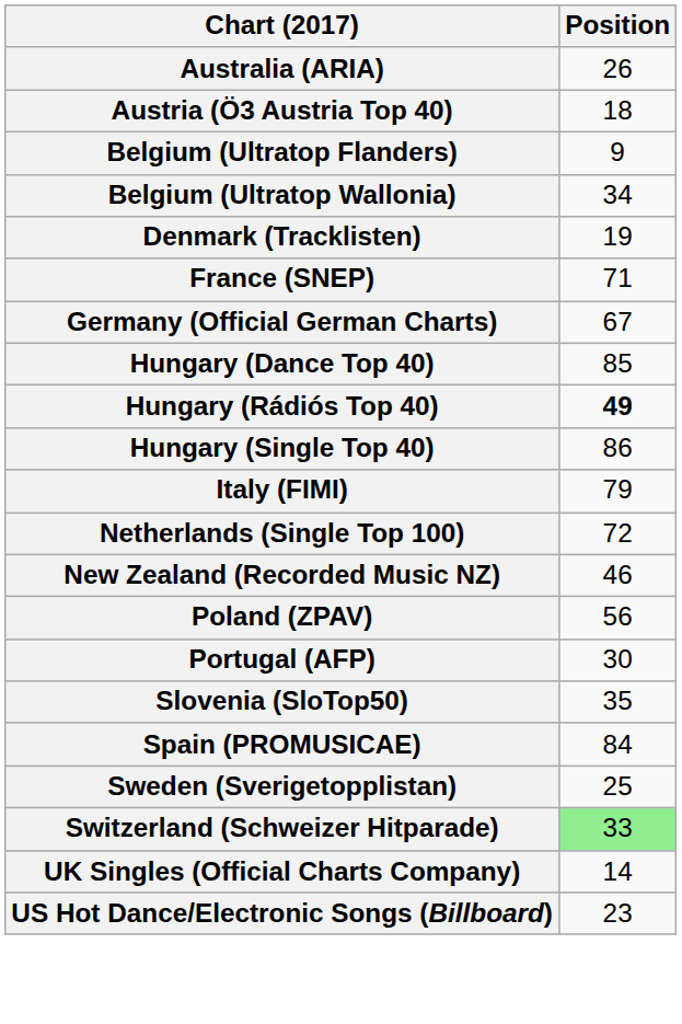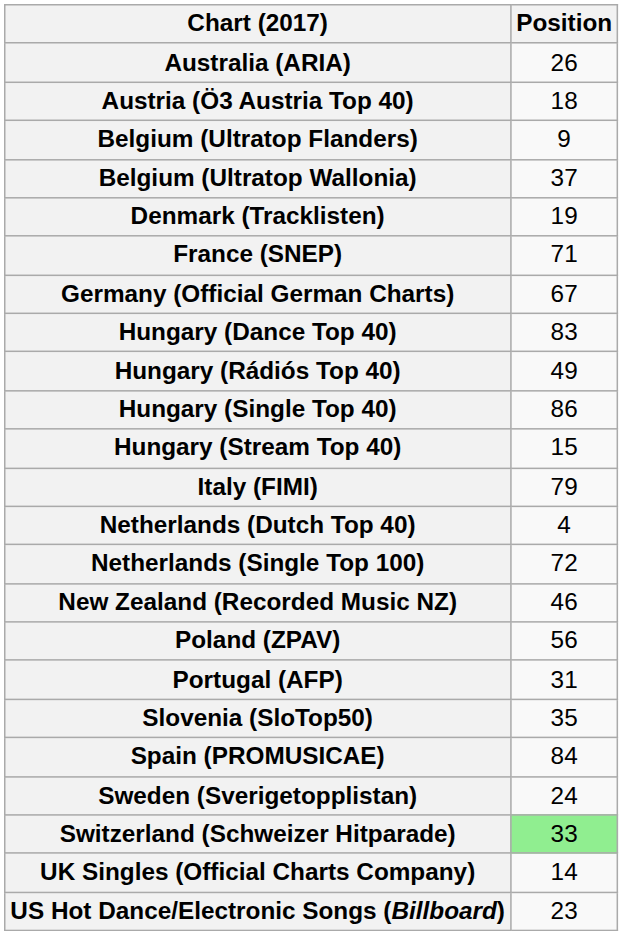Belgium (Ultratop Wallonia) | Position: 34 -> 37
Hungary (Dance Top 40) | Position: 85 -> 83
Hungary (Rádiós Top 40) | Position: bold -> normal
+ row: Hungary (Stream Top 40) | 15
+ row: Netherlands (Dutch Top 40) | 4
Portugal (AFP) | Position: 30 -> 31
Sweden (Sverigetopplistan) | Position: 25 -> 24
